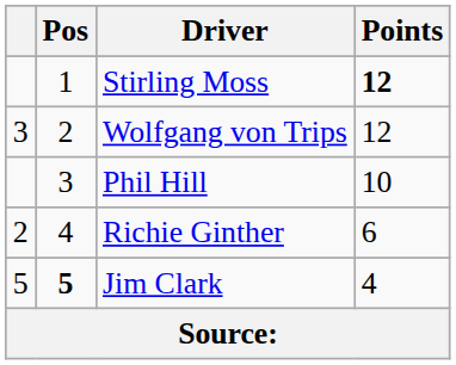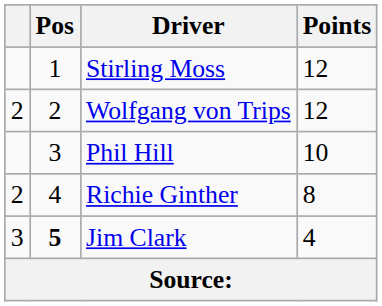Stirling Moss | Points: bold -> normal
Wolfgang von Trips | column 1: 3 -> 2
Richie Ginther | Points: 6 -> 8
Jim Clark | column 1: 5 -> 3
